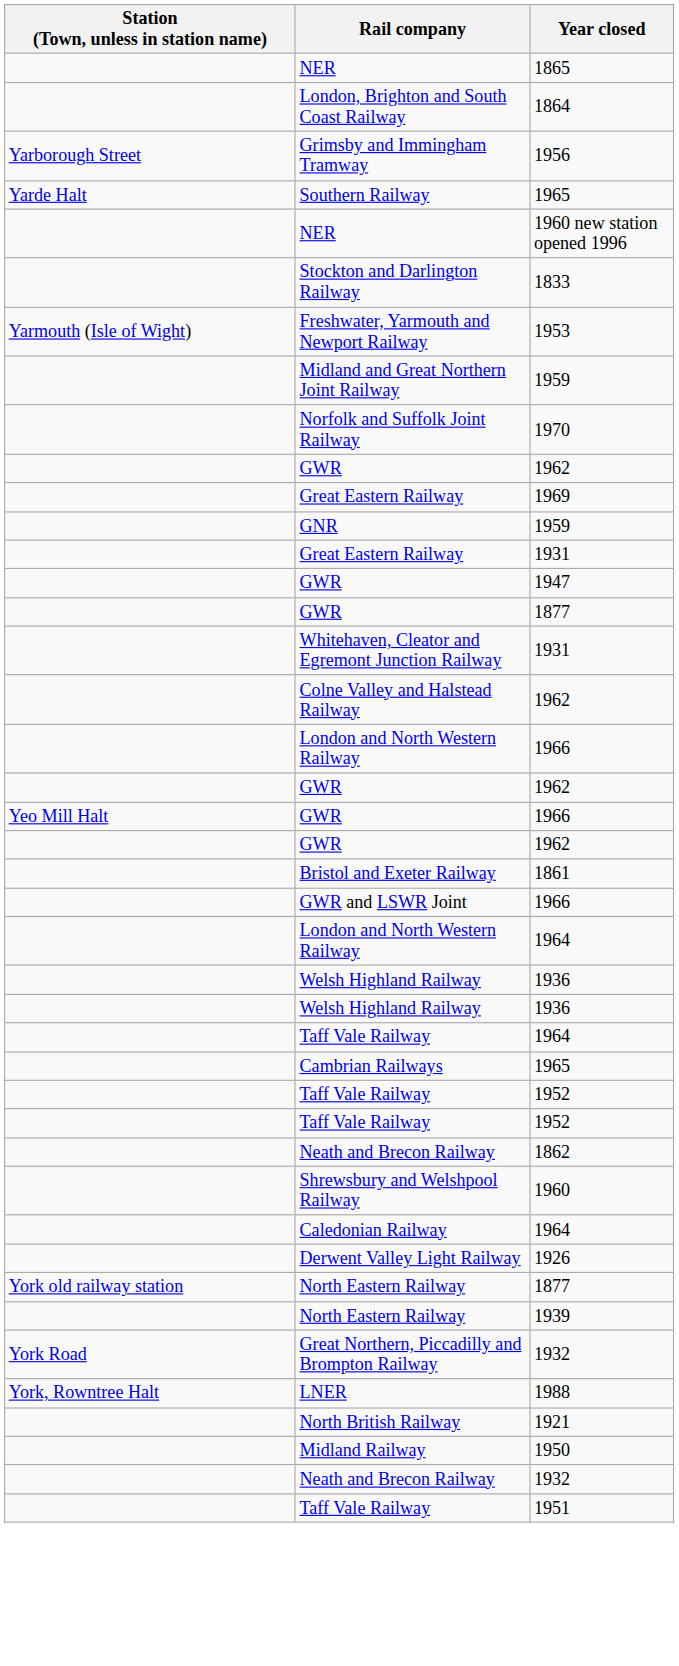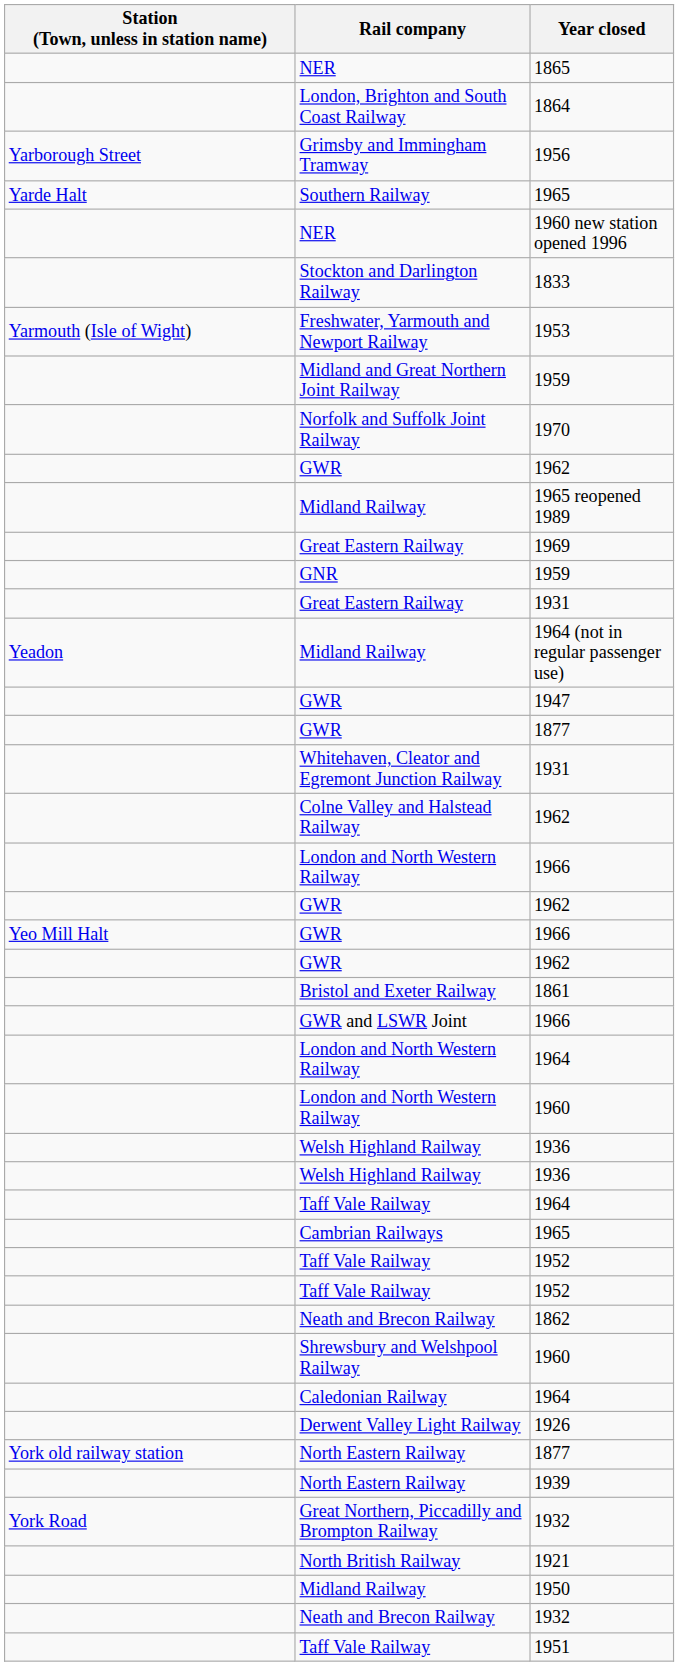+ row: Midland Railway | 1965 reopened 1989
+ row: Yeadon | Midland Railway | 1964 (not in regular passenger use)
+ row: London and North Western Railway | 1960
- row: York, Rowntree Halt | LNER | 1988
